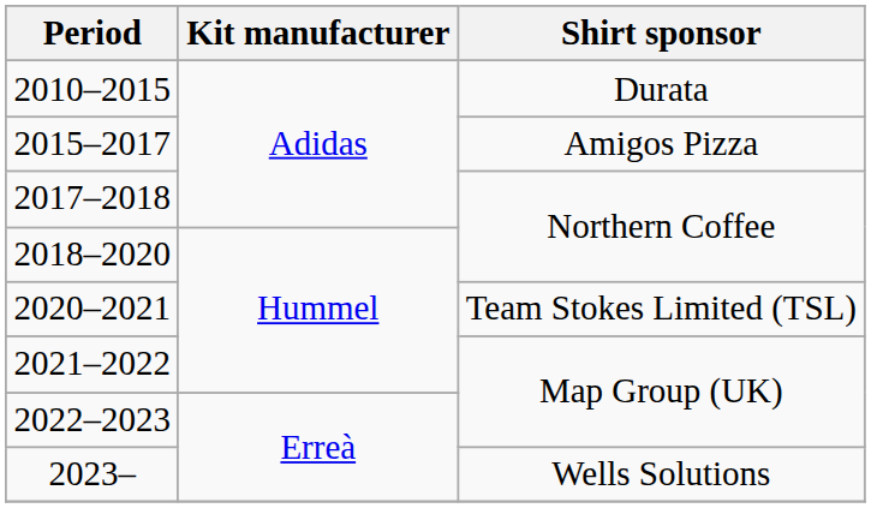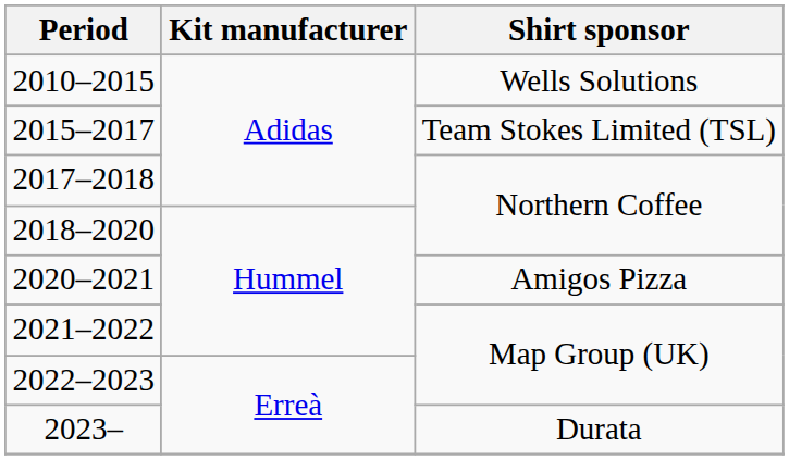2010–2015 | Shirt sponsor: Durata -> Wells Solutions
2015–2017 | Shirt sponsor: Amigos Pizza -> Team Stokes Limited (TSL)
2020–2021 | Shirt sponsor: Team Stokes Limited (TSL) -> Amigos Pizza
2023– | Shirt sponsor: Wells Solutions -> Durata
